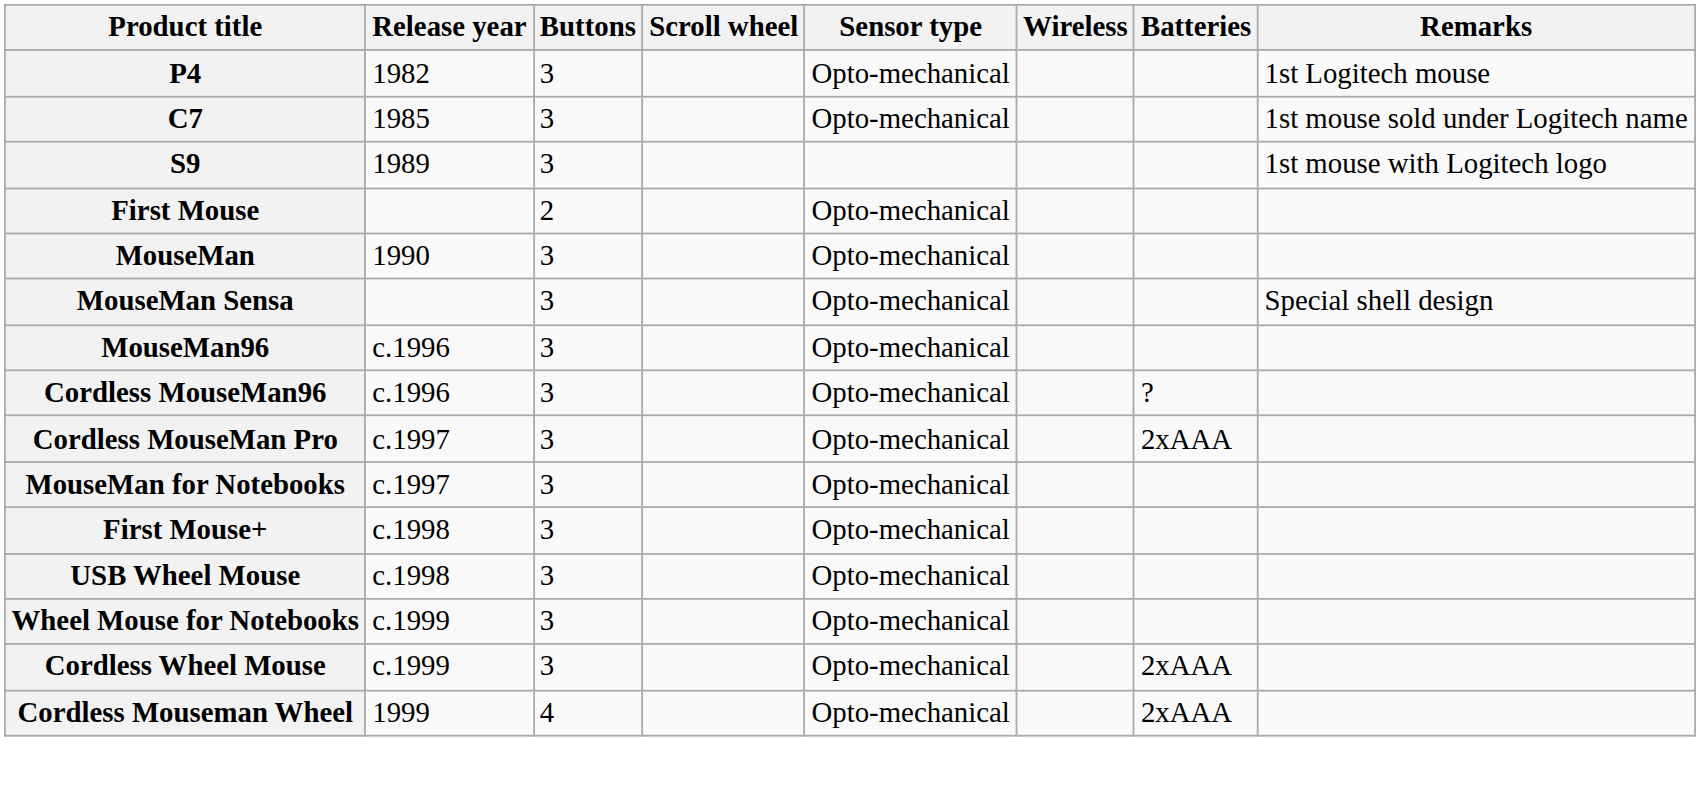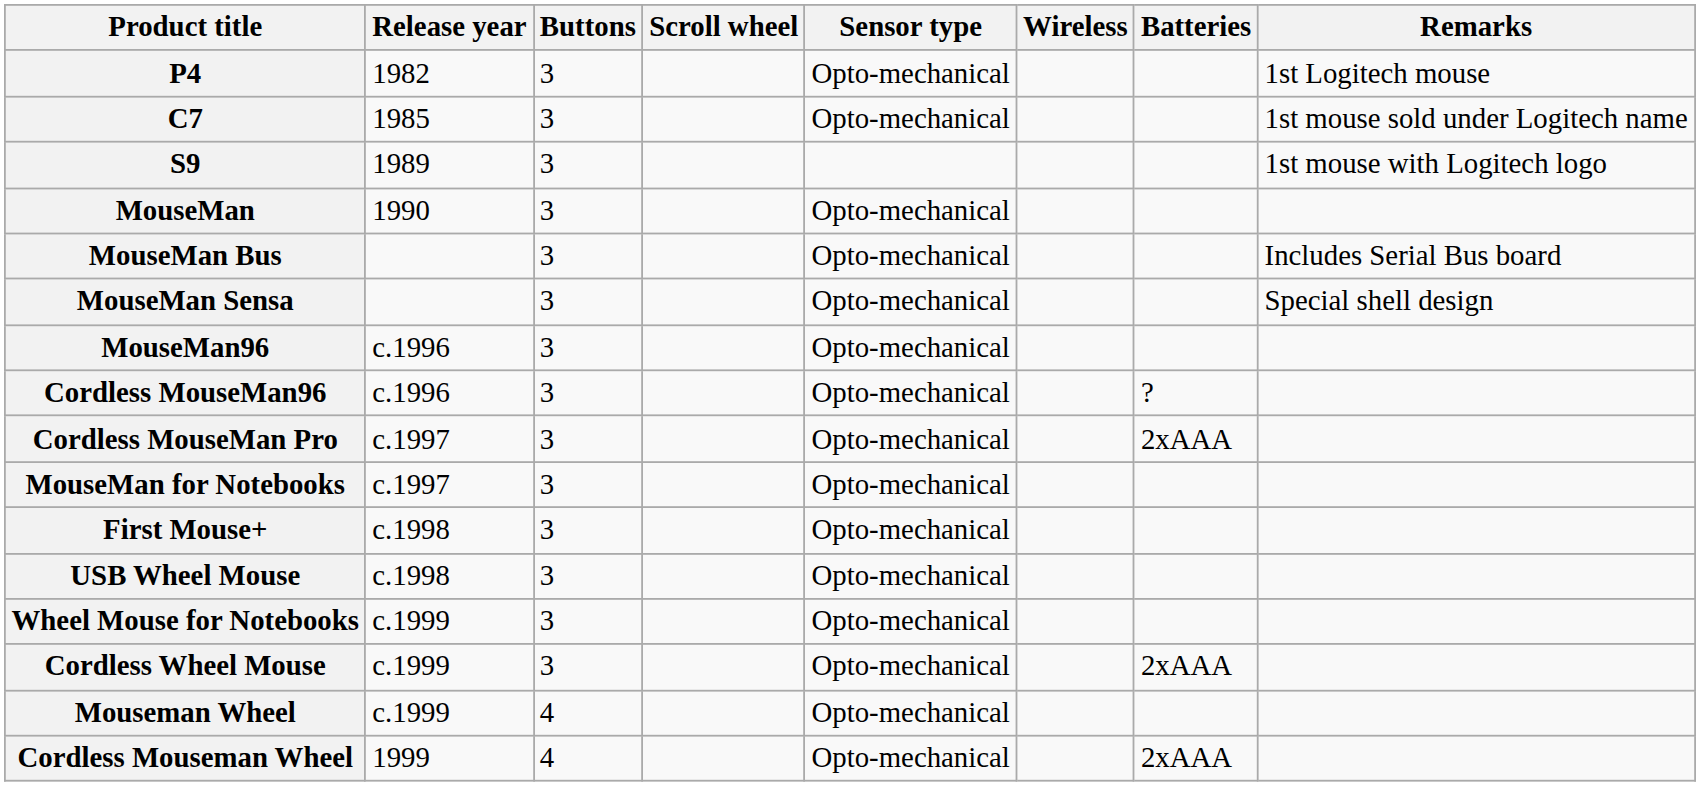- row: First Mouse | 2 | Opto-mechanical
+ row: MouseMan Bus | 3 | Opto-mechanical | Includes Serial Bus board
+ row: Mouseman Wheel | c.1999 | 4 | Opto-mechanical
